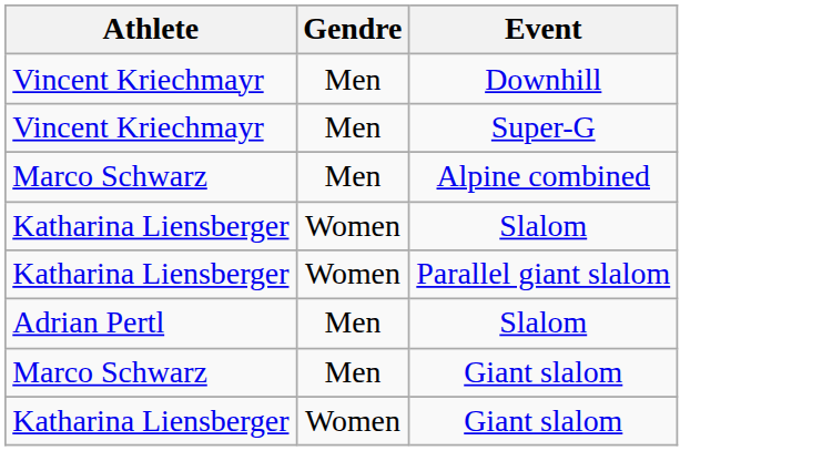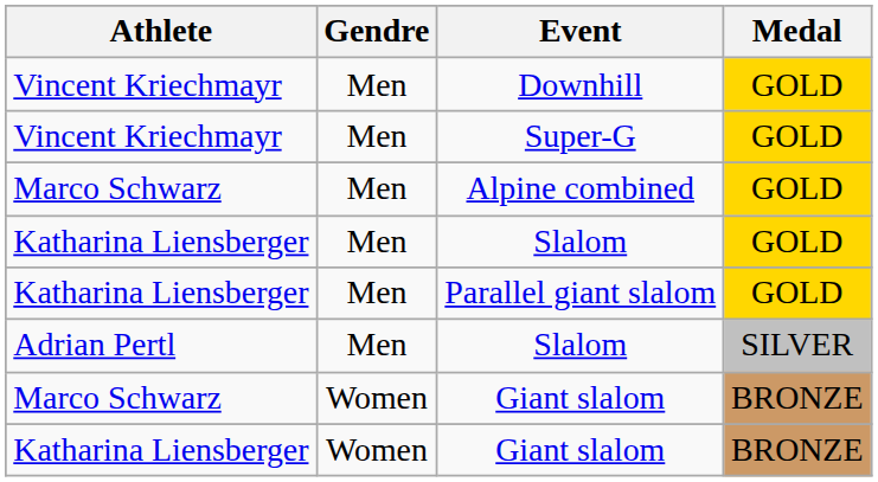+ column: Medal | GOLD | GOLD | GOLD | GOLD | GOLD | SILVER | BRONZE | BRONZE
Katharina Liensberger / Slalom | Gendre: Women -> Men
Parallel giant slalom | Gendre: Women -> Men
Marco Schwarz / Giant slalom | Gendre: Men -> Women
